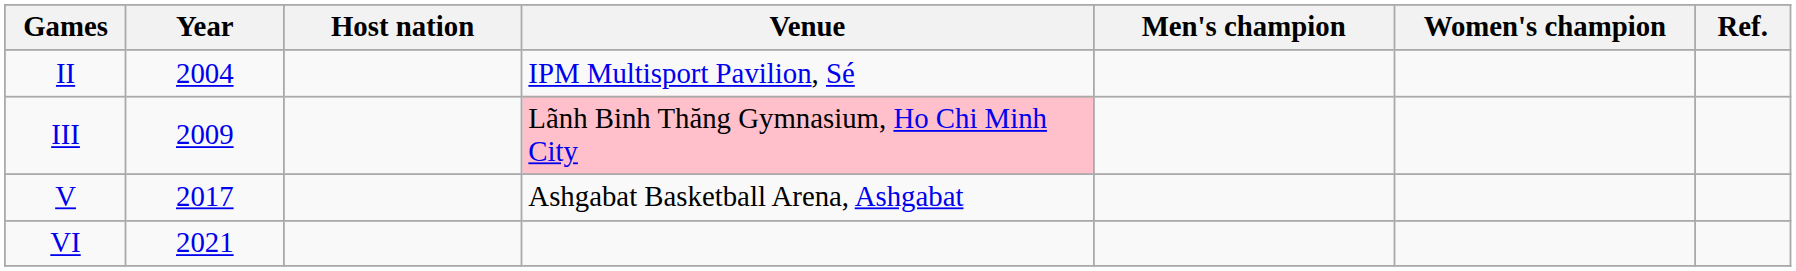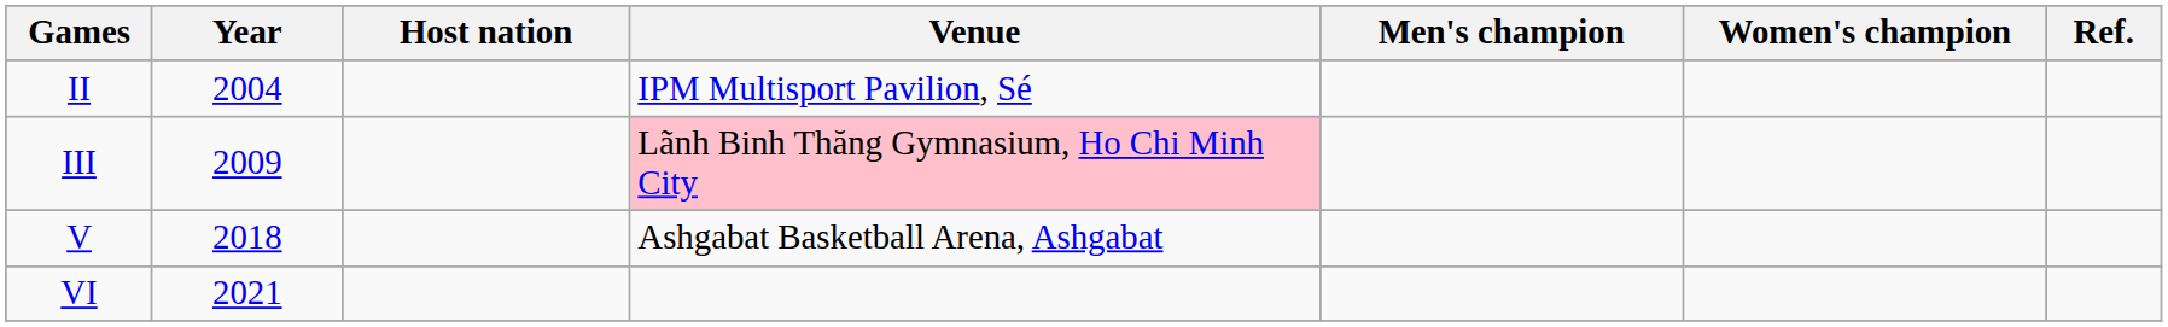V | Year: 2017 -> 2018
